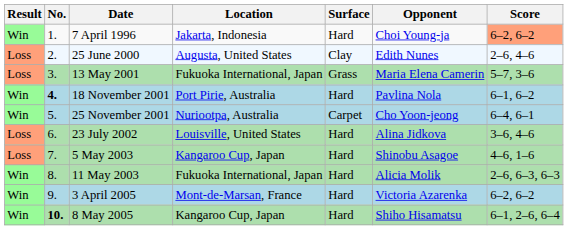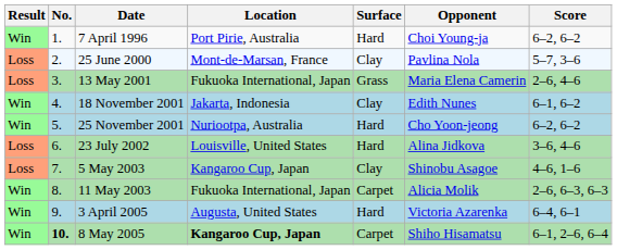7 April 1996 | Location: Jakarta, Indonesia -> Port Pirie, Australia
7 April 1996 | Score: lightsalmon background -> no background
25 June 2000 | Location: Augusta, United States -> Mont-de-Marsan, France
25 June 2000 | Opponent: Edith Nunes -> Pavlina Nola
25 June 2000 | Score: 2–6, 4–6 -> 5–7, 3–6
13 May 2001 | Score: 5–7, 3–6 -> 2–6, 4–6
18 November 2001 | No.: bold -> normal
18 November 2001 | Location: Port Pirie, Australia -> Jakarta, Indonesia
18 November 2001 | Surface: Hard -> Clay
18 November 2001 | Opponent: Pavlina Nola -> Edith Nunes
25 November 2001 | Surface: Carpet -> Hard
25 November 2001 | Score: 6–4, 6–1 -> 6–2, 6–2
5 May 2003 | Surface: Hard -> Clay
11 May 2003 | Surface: Hard -> Carpet
3 April 2005 | Location: Mont-de-Marsan, France -> Augusta, United States
3 April 2005 | Score: 6–2, 6–2 -> 6–4, 6–1
8 May 2005 | Location: normal -> bold
8 May 2005 | Surface: Hard -> Carpet
